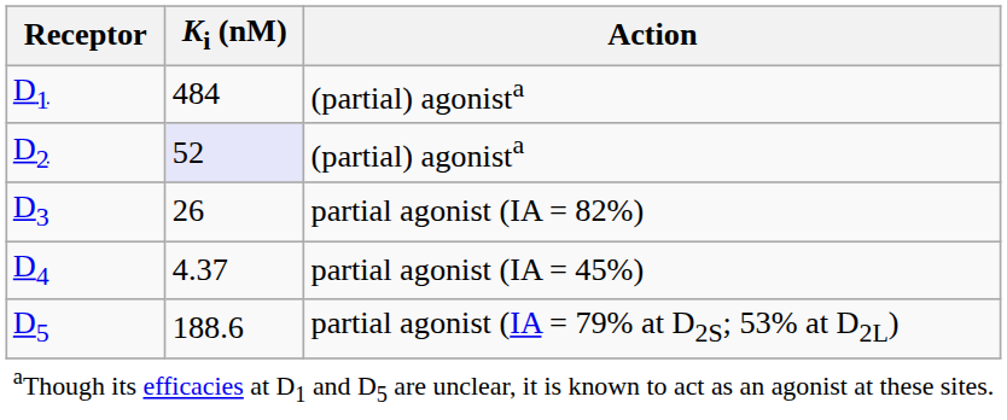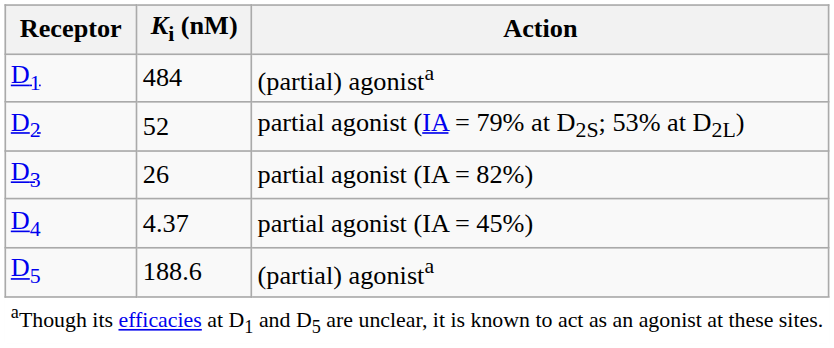D2 | Ki (nM): lavender background -> no background
D2 | Action: (partial) agonista -> partial agonist (IA = 79% at D2S; 53% at D2L)
D5 | Action: partial agonist (IA = 79% at D2S; 53% at D2L) -> (partial) agonista
